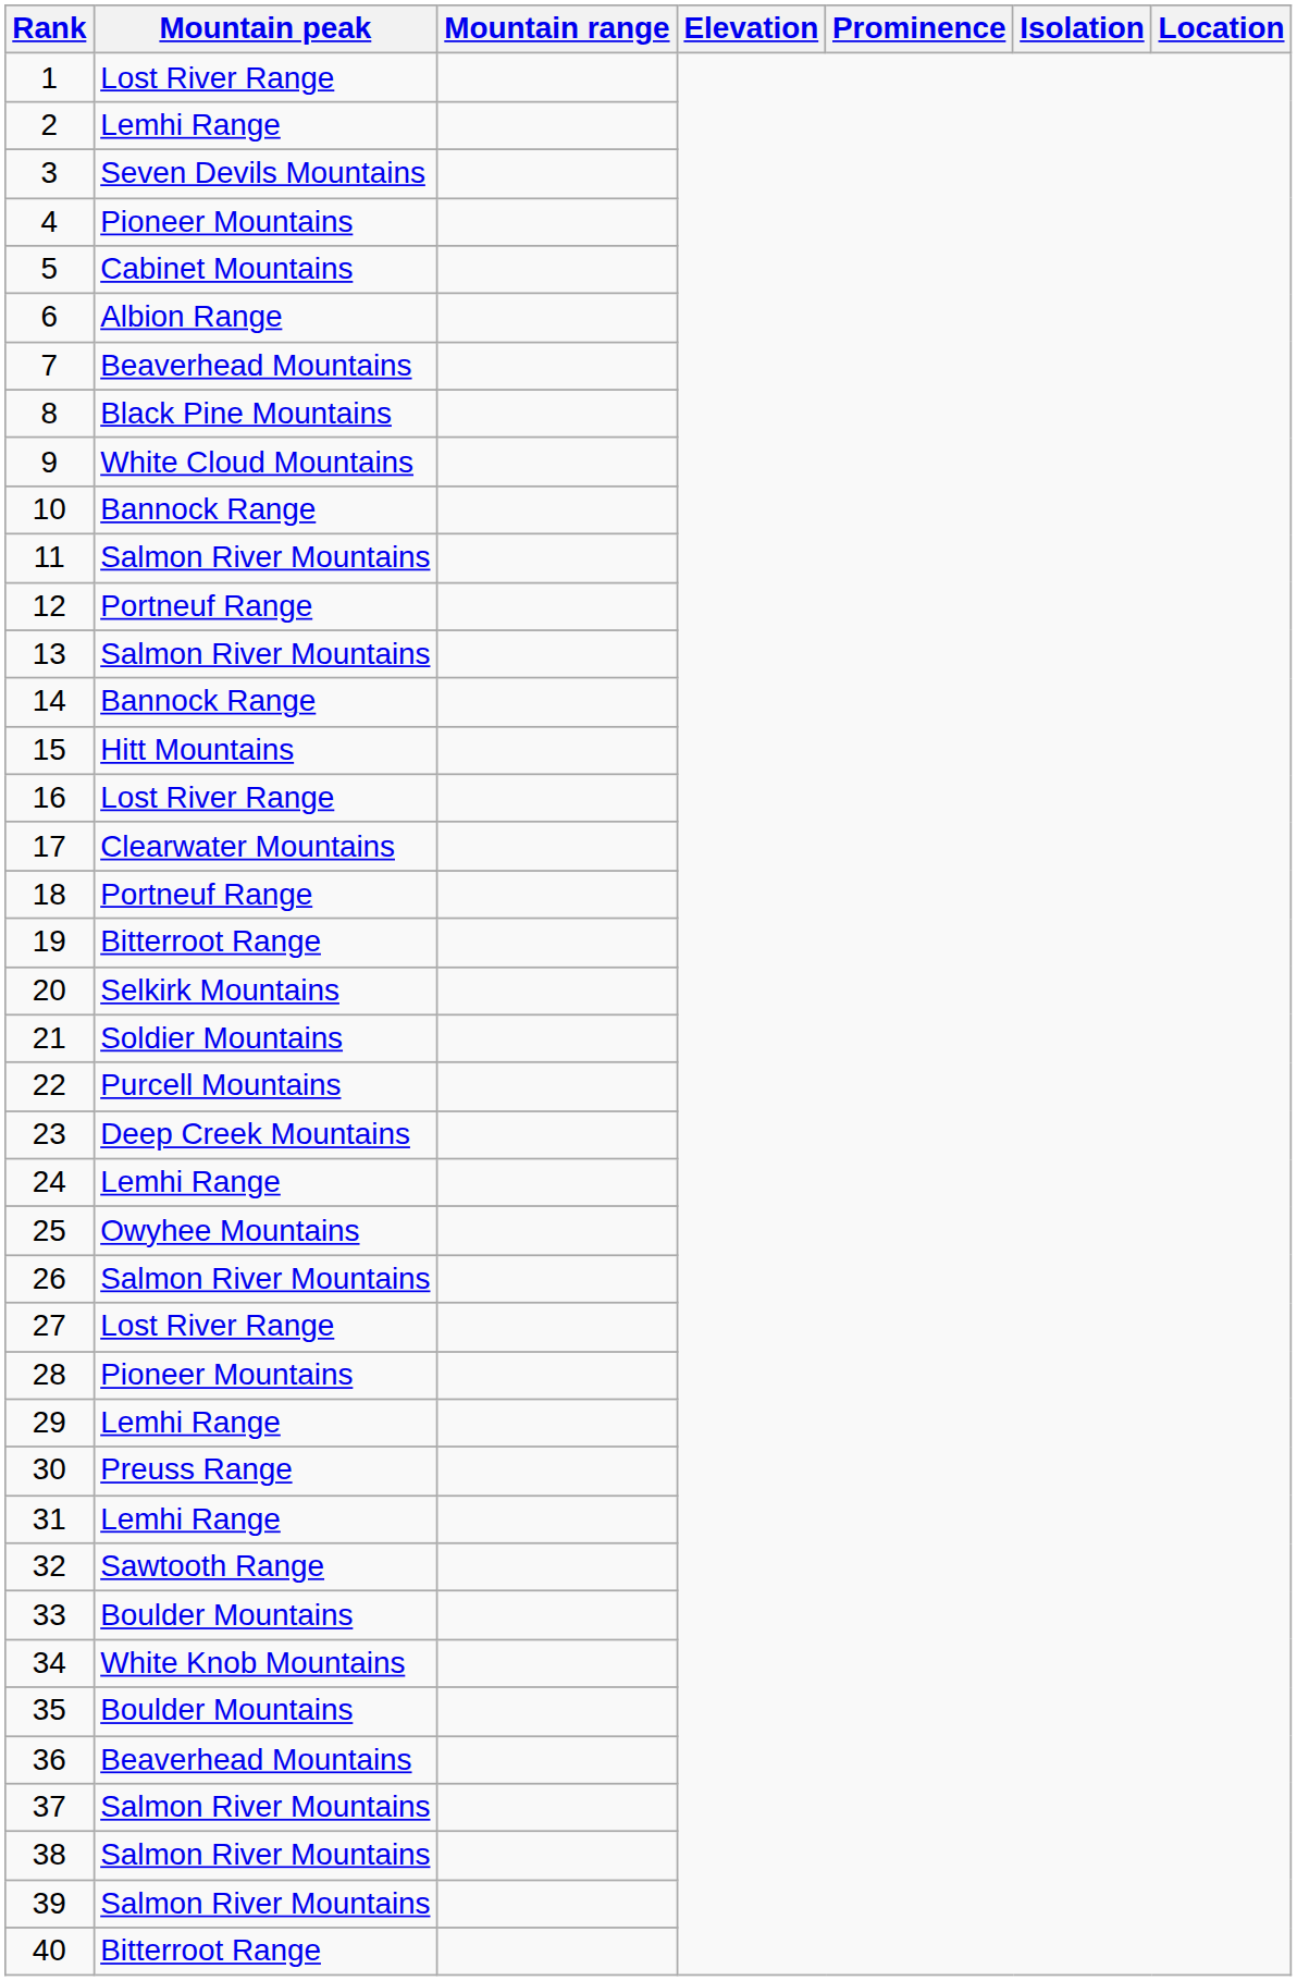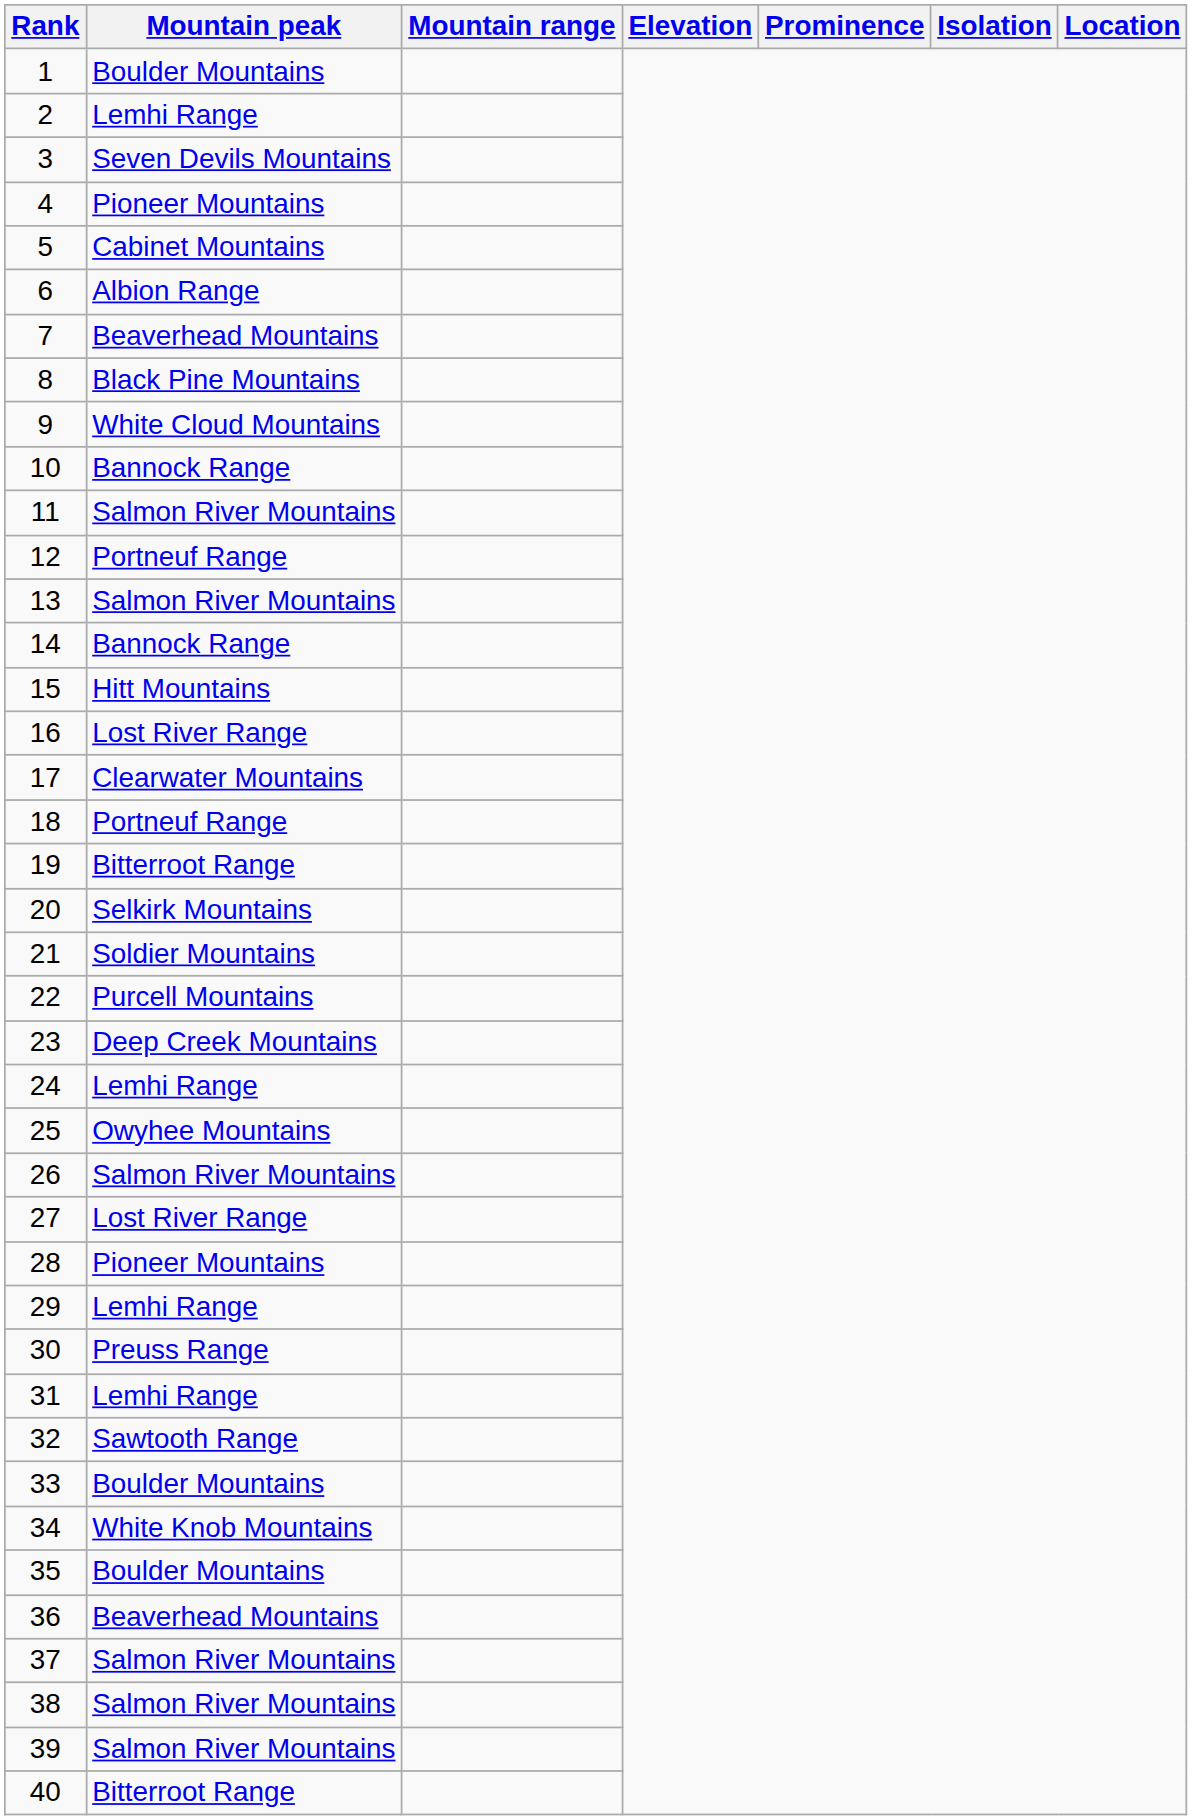1 | Mountain peak: Lost River Range -> Boulder Mountains
